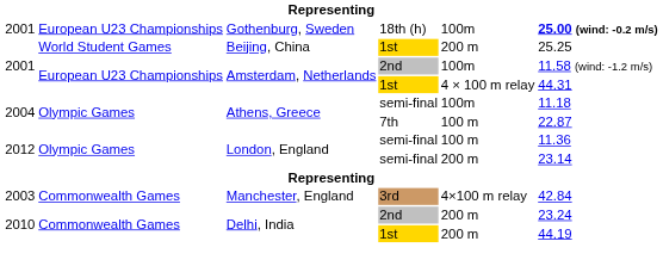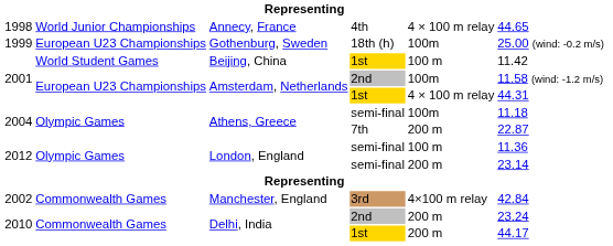+ row: 1998 | World Junior Championships | Annecy, France | 4th | 4 × 100 m relay | 44.65
Gothenburg, Sweden | column 1: 2001 -> 1999
Gothenburg, Sweden | column 6: bold -> normal
Beijing, China | column 5: 200 m -> 100 m
Beijing, China | column 6: 25.25 -> 11.42
Athens, Greece / 7th | column 5: 100 m -> 200 m
Manchester, England | column 1: 2003 -> 2002
Delhi, India / 1st | column 6: 44.19 -> 44.17
